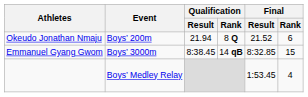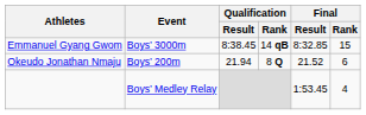rows swapped: Okeudo Jonathan Nmaju <-> Emmanuel Gyang Gwom
